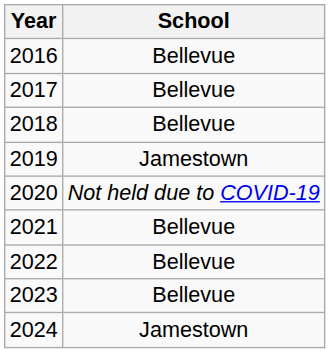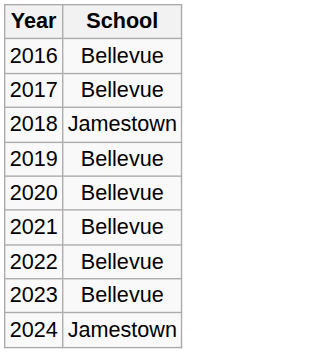2018 | School: Bellevue -> Jamestown
2019 | School: Jamestown -> Bellevue
2020 | School: Not held due to COVID-19 -> Bellevue
